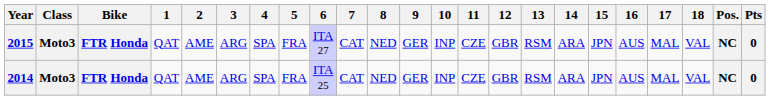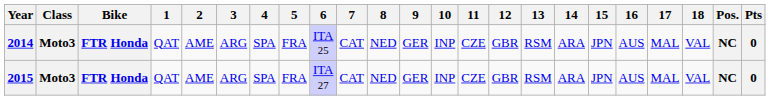rows swapped: 2014 <-> 2015
